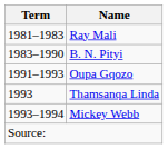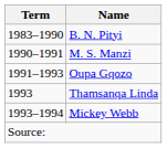- row: 1981–1983 | Ray Mali
+ row: 1990–1991 | M. S. Manzi
